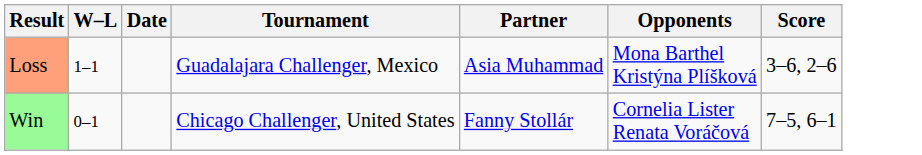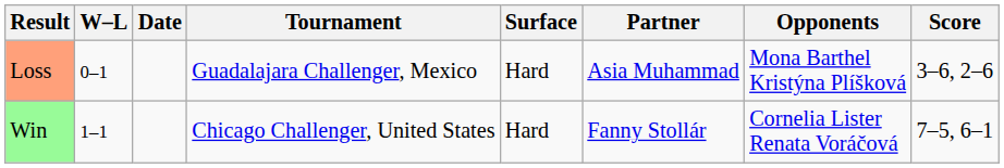+ column: Surface | Hard | Hard
Loss | W–L: 1–1 -> 0–1
Win | W–L: 0–1 -> 1–1
